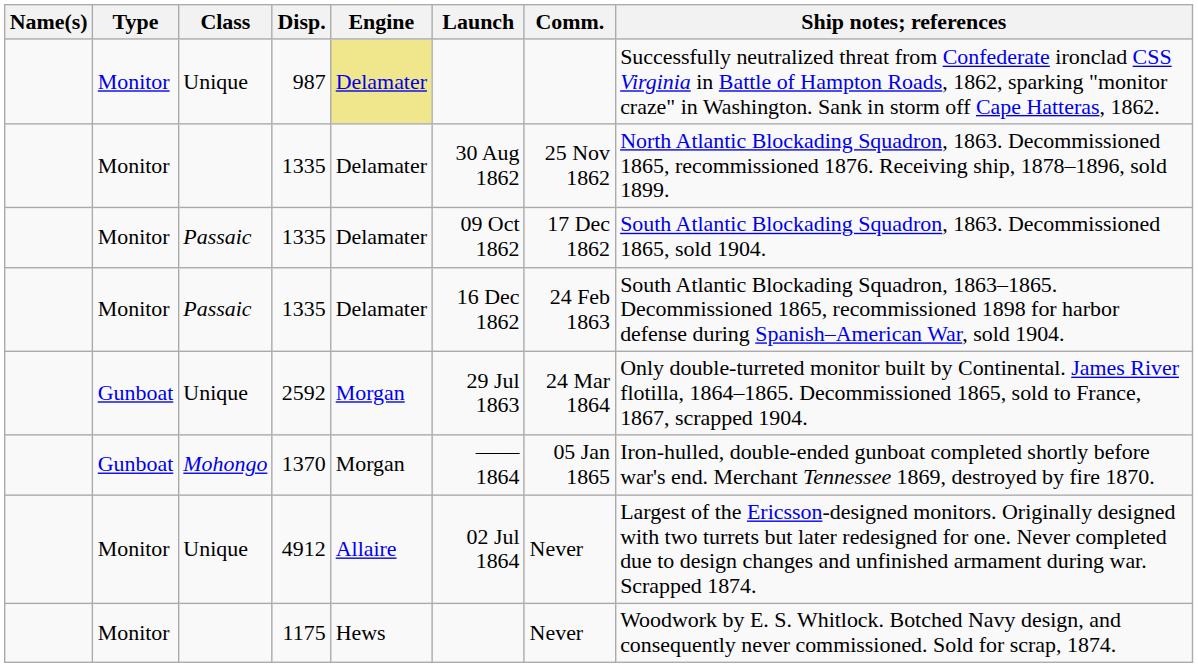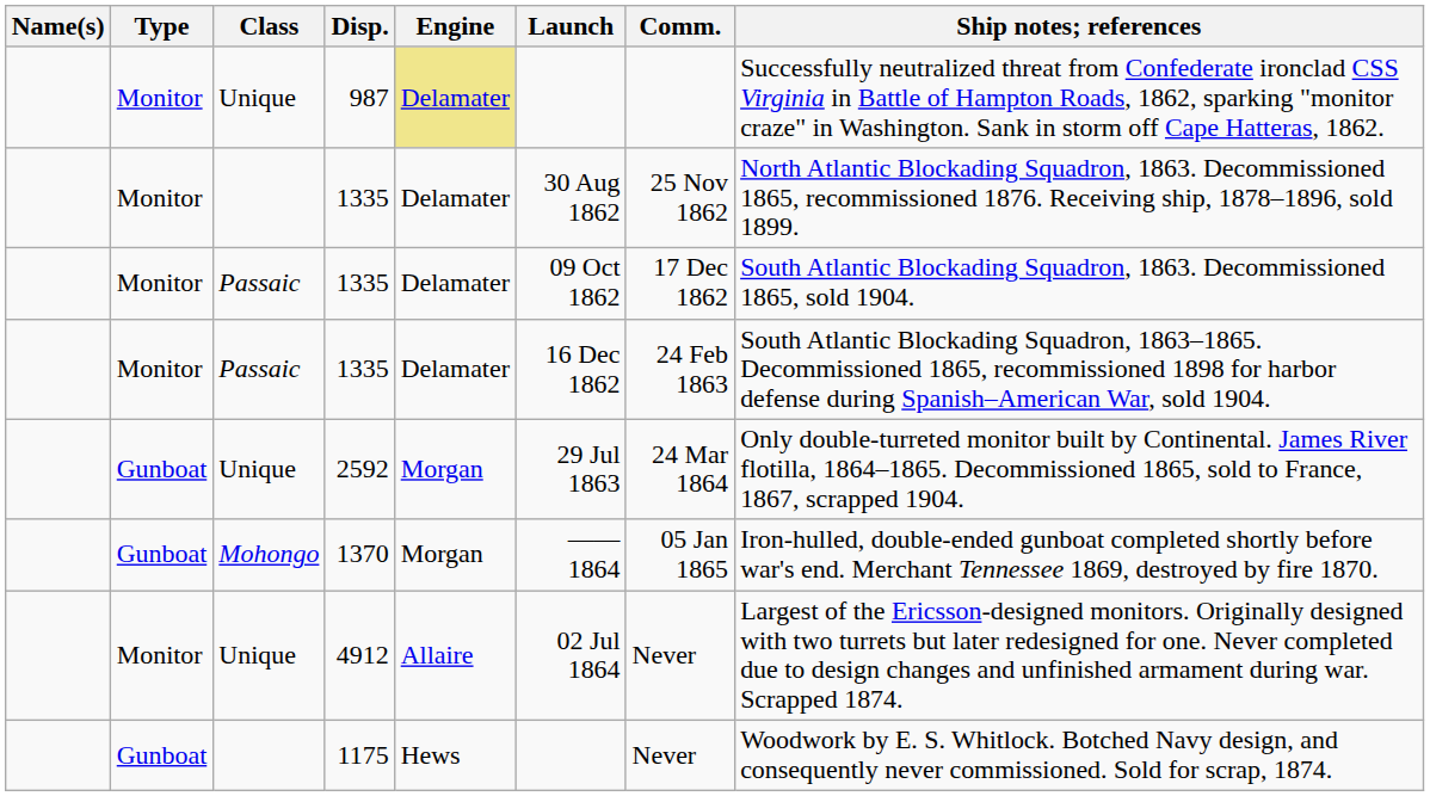1175 | Type: Monitor -> Gunboat
